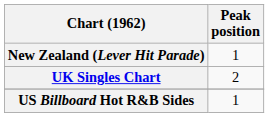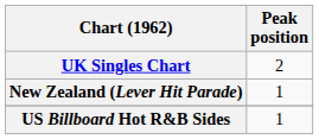rows swapped: New Zealand (Lever Hit Parade) <-> UK Singles Chart
